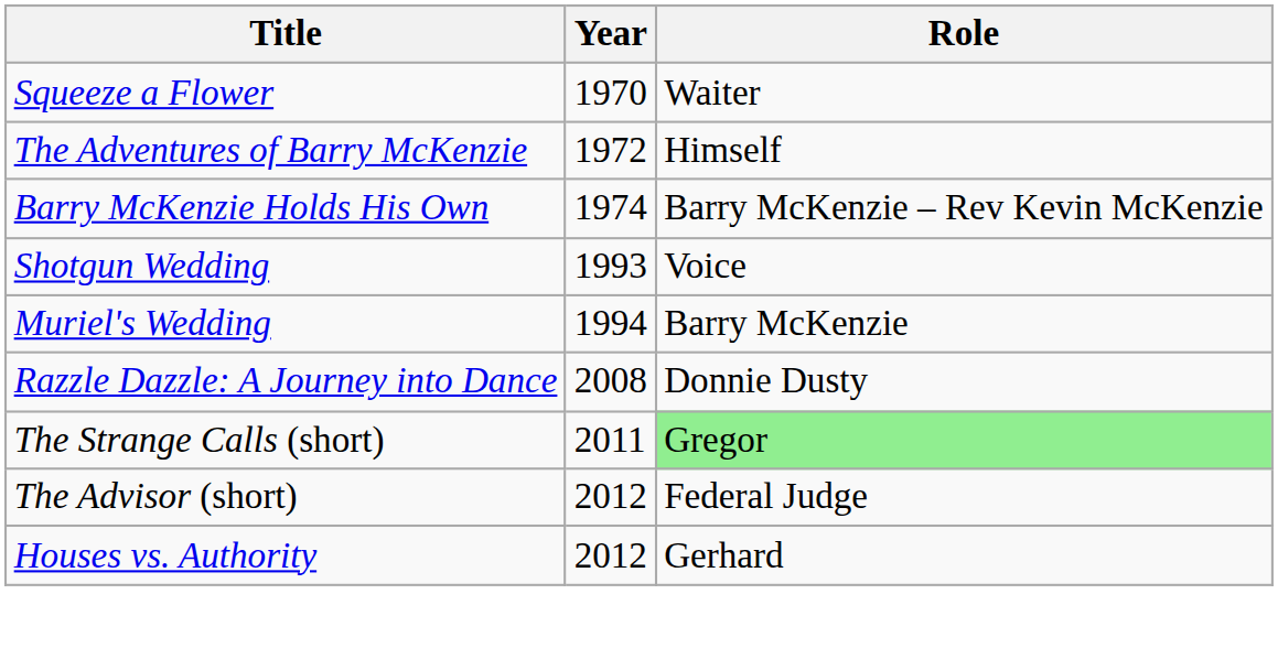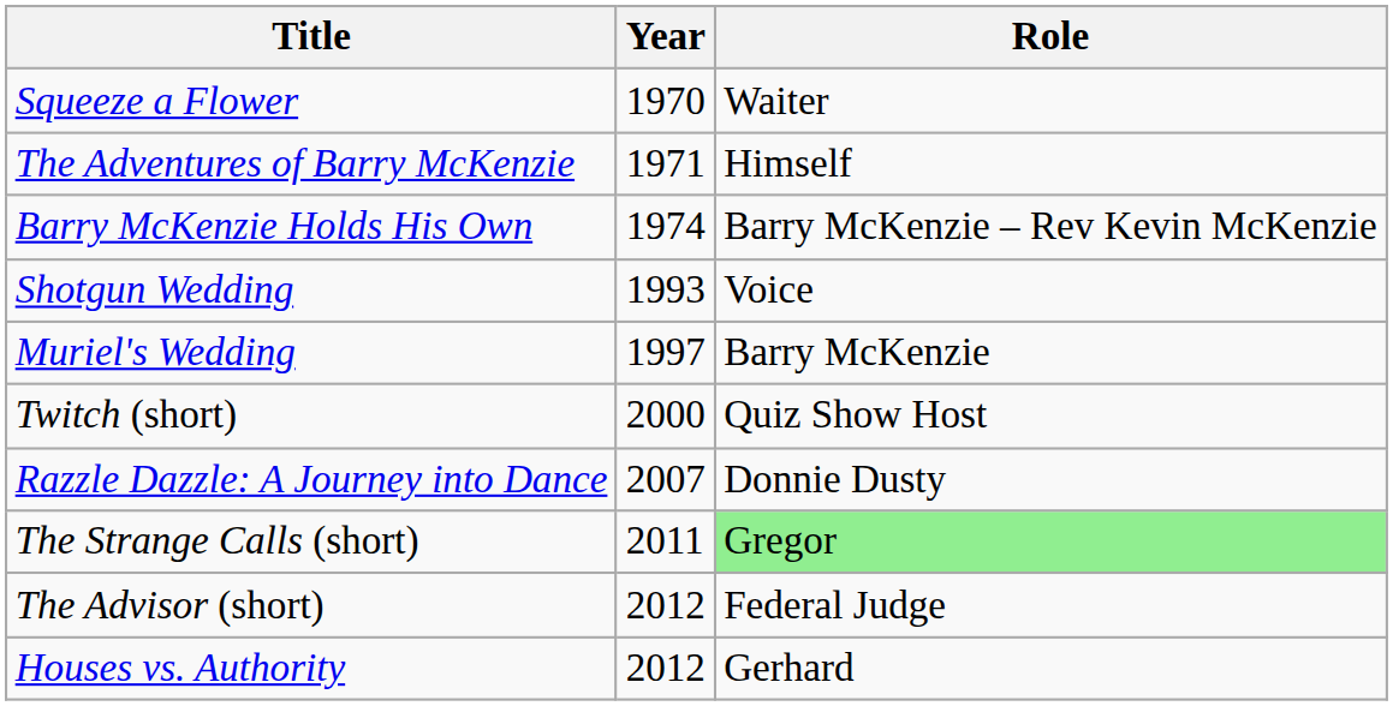The Adventures of Barry McKenzie | Year: 1972 -> 1971
Muriel's Wedding | Year: 1994 -> 1997
+ row: Twitch (short) | 2000 | Quiz Show Host
Razzle Dazzle: A Journey into Dance | Year: 2008 -> 2007
